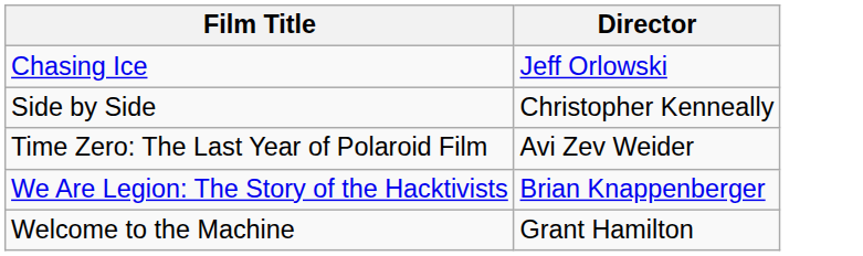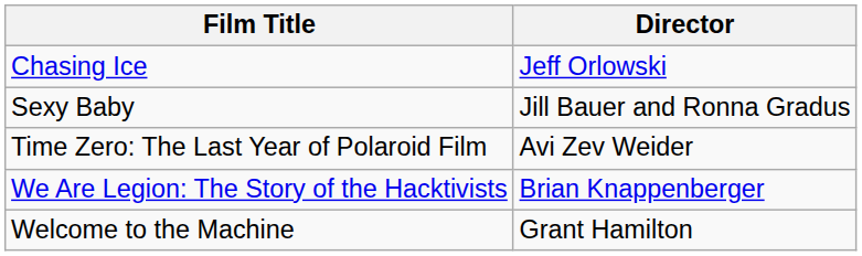+ row: Sexy Baby | Jill Bauer and Ronna Gradus
- row: Side by Side | Christopher Kenneally
